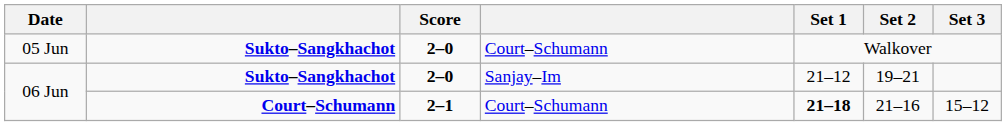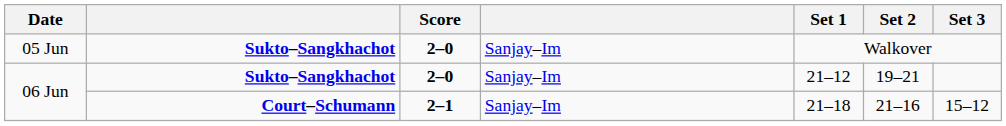05 Jun | column 4: Court–Schumann -> Sanjay–Im
06 Jun / 2–1 | column 4: Court–Schumann -> Sanjay–Im
06 Jun / 2–1 | Set 1: bold -> normal
